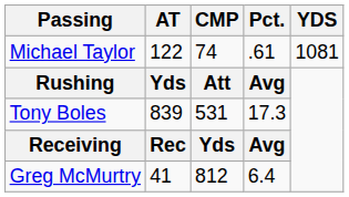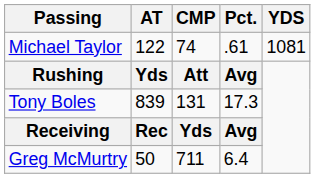Tony Boles | CMP: 531 -> 131
Greg McMurtry | AT: 41 -> 50
Greg McMurtry | CMP: 812 -> 711
